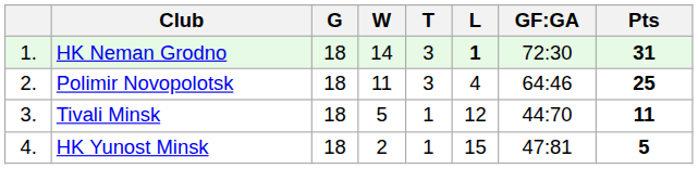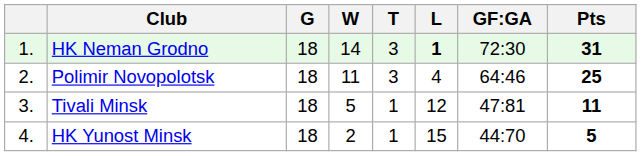Tivali Minsk | GF:GA: 44:70 -> 47:81
HK Yunost Minsk | GF:GA: 47:81 -> 44:70
